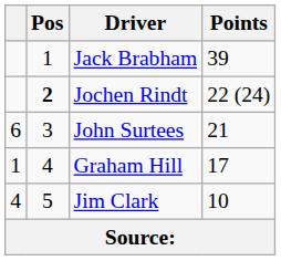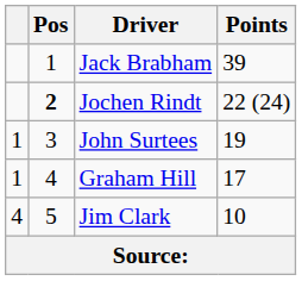John Surtees | column 1: 6 -> 1
John Surtees | Points: 21 -> 19
